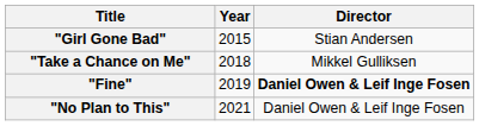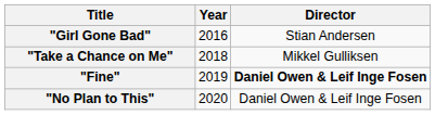"Girl Gone Bad" | Year: 2015 -> 2016
"No Plan to This" | Year: 2021 -> 2020
